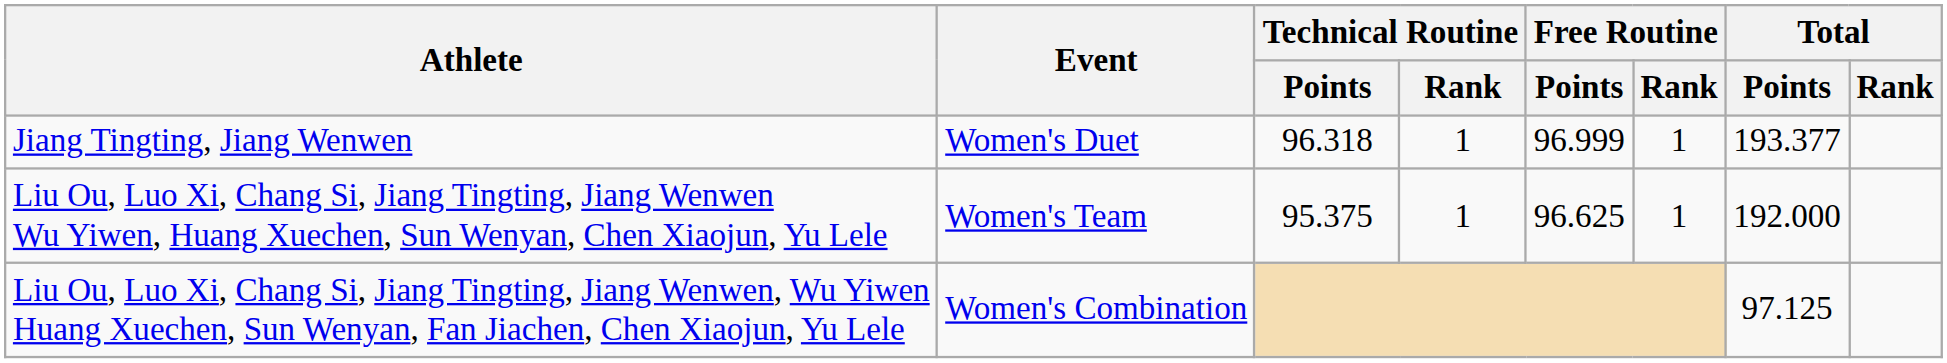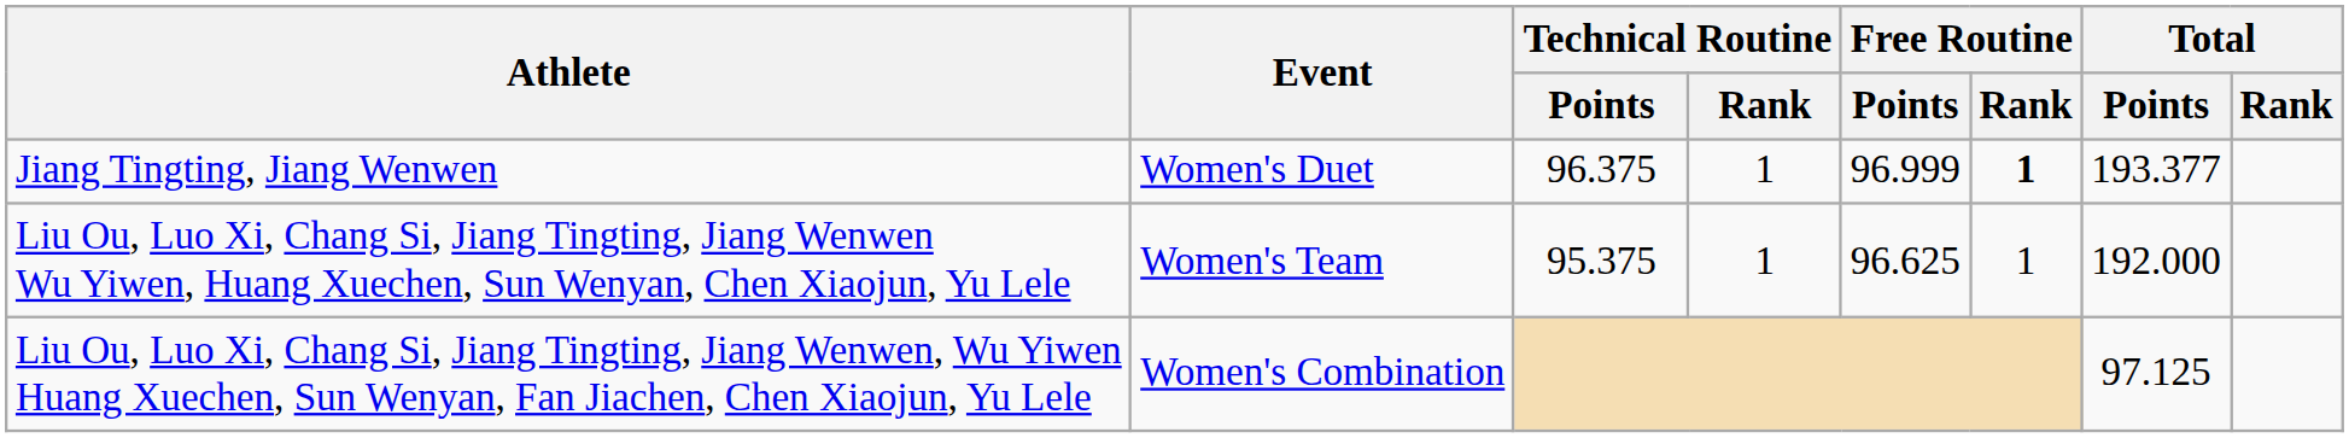Jiang Tingting, Jiang Wenwen | Technical Routine / Points: 96.318 -> 96.375
Jiang Tingting, Jiang Wenwen | Free Routine / Rank: normal -> bold
